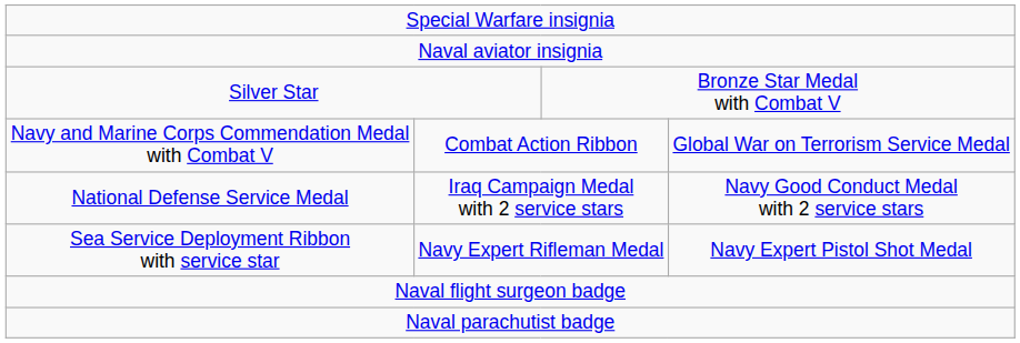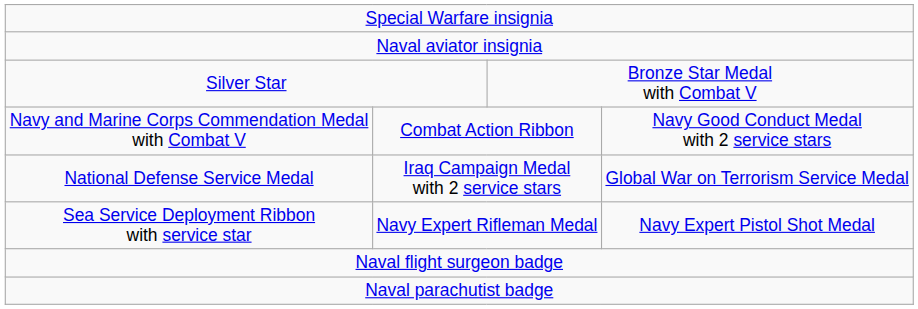Navy and Marine Corps Commendation Medal with Combat V | column 4: Global War on Terrorism Service Medal -> Navy Good Conduct Medal with 2 service stars
National Defense Service Medal | column 4: Navy Good Conduct Medal with 2 service stars -> Global War on Terrorism Service Medal
